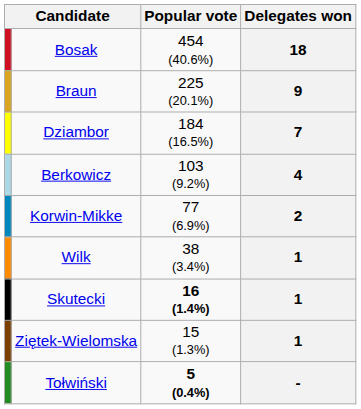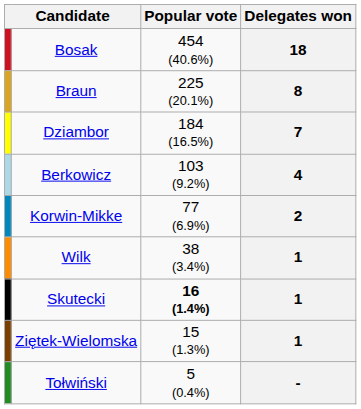Braun | Delegates won: 9 -> 8
Tołwiński | Popular vote: bold -> normal
